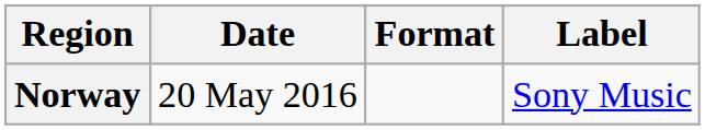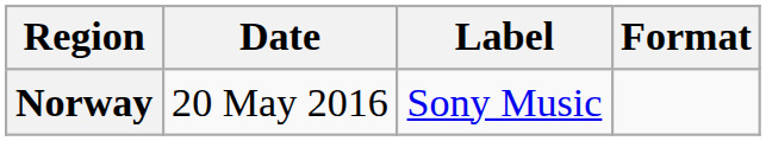columns swapped: Format <-> Label
